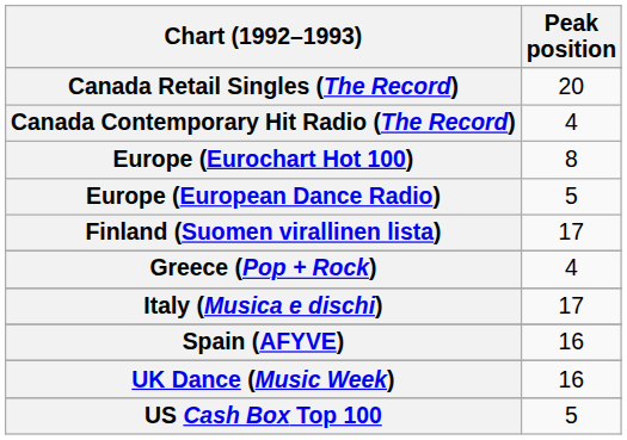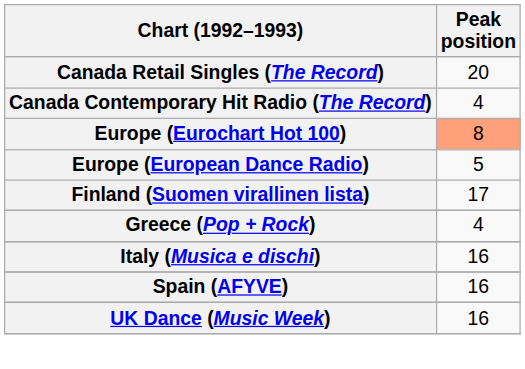Europe (Eurochart Hot 100) | Peak position: no background -> lightsalmon background
Italy (Musica e dischi) | Peak position: 17 -> 16
- row: US Cash Box Top 100 | 5
